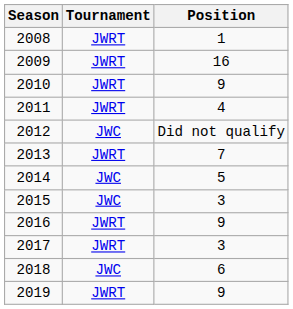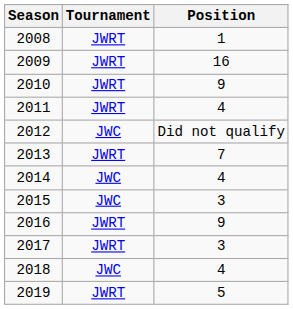2014 | Position: 5 -> 4
2018 | Position: 6 -> 4
2019 | Position: 9 -> 5
